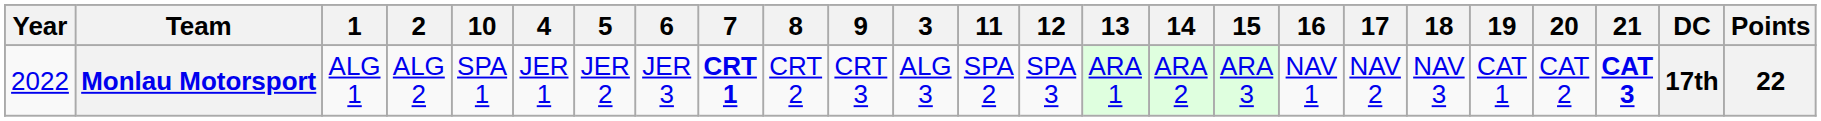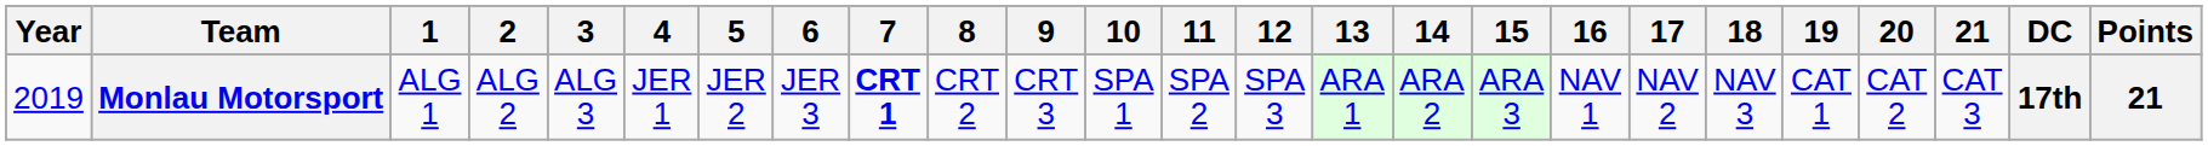columns swapped: 3 <-> 10
Monlau Motorsport | Year: 2022 -> 2019
Monlau Motorsport | 21: bold -> normal
Monlau Motorsport | Points: 22 -> 21
